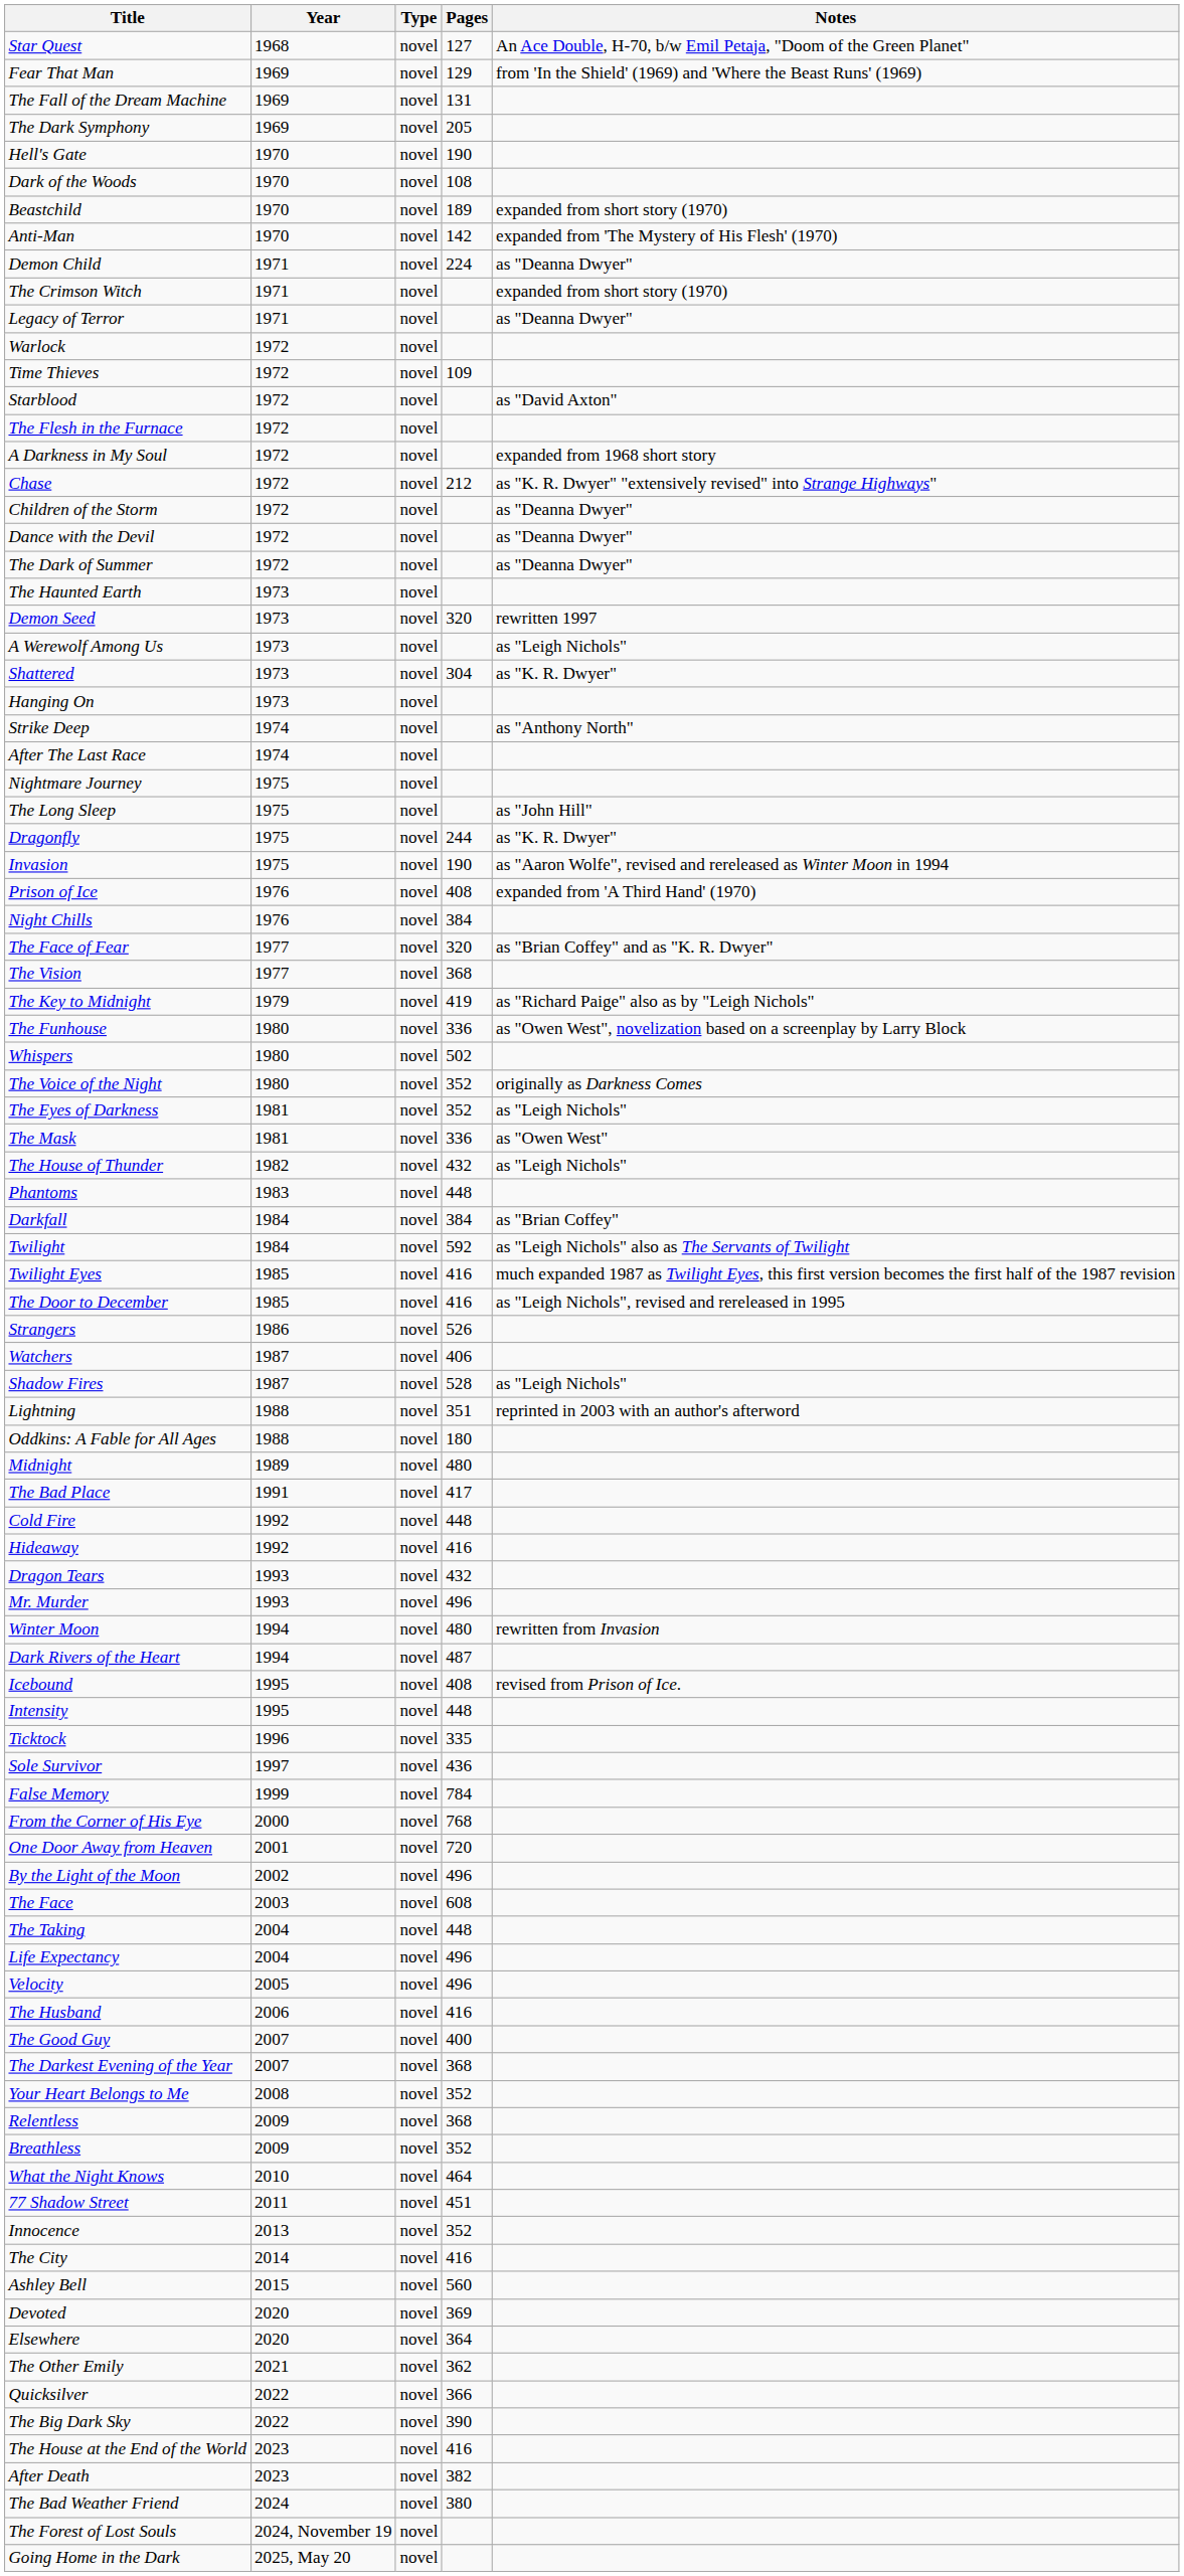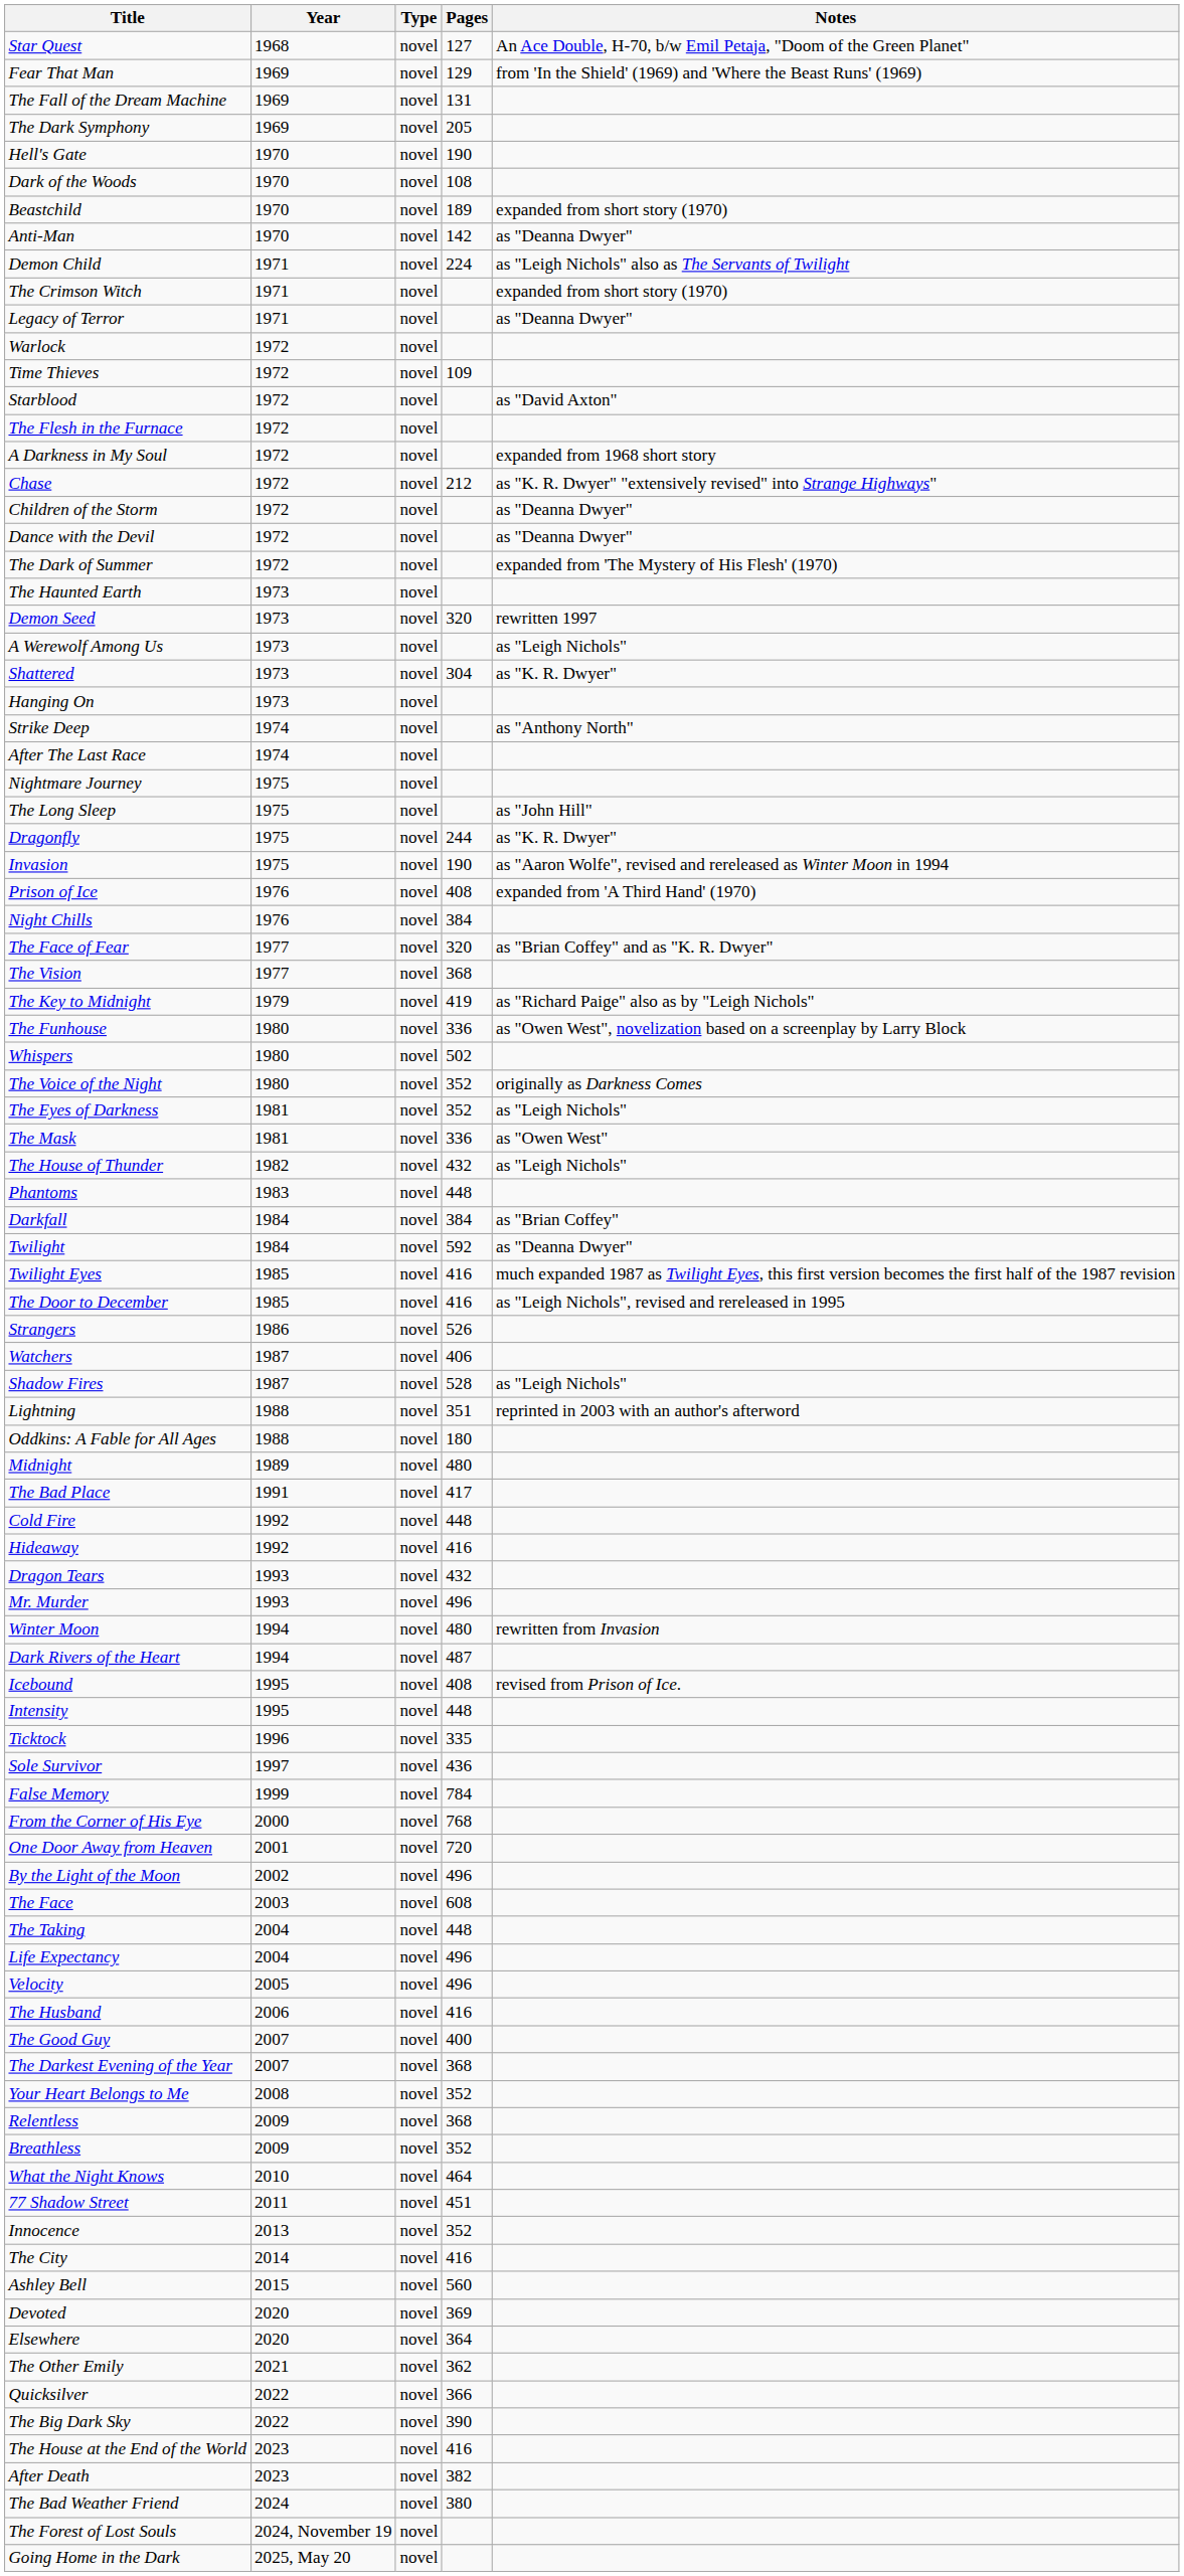Anti-Man | Notes: expanded from 'The Mystery of His Flesh' (1970) -> as "Deanna Dwyer"
Demon Child | Notes: as "Deanna Dwyer" -> as "Leigh Nichols" also as The Servants of Twilight
The Dark of Summer | Notes: as "Deanna Dwyer" -> expanded from 'The Mystery of His Flesh' (1970)
Twilight | Notes: as "Leigh Nichols" also as The Servants of Twilight -> as "Deanna Dwyer"
